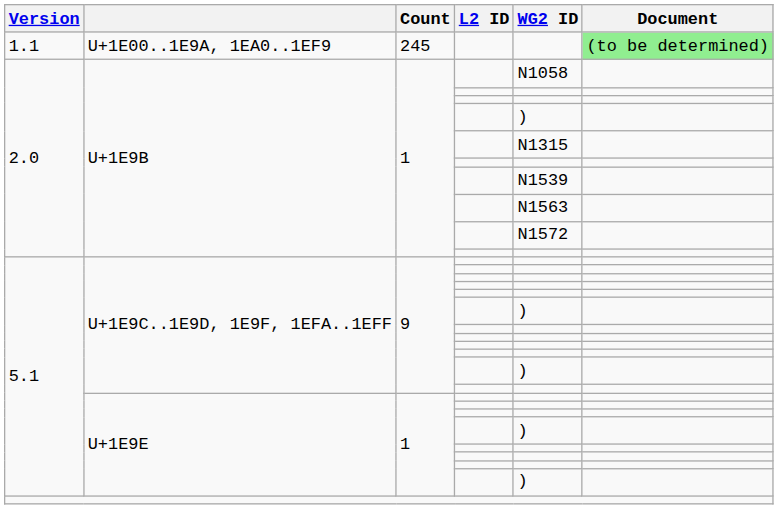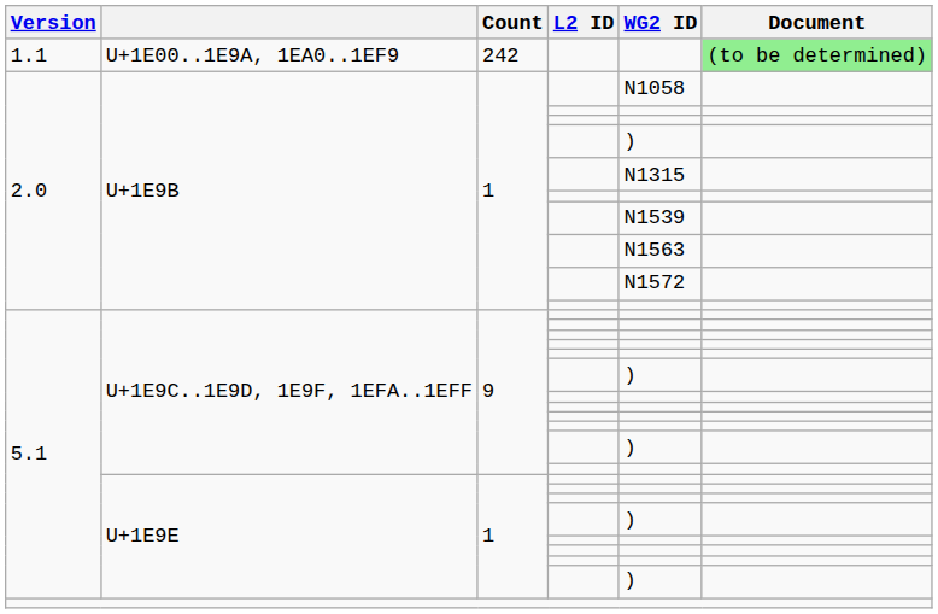U+1E00..1E9A, 1EA0..1EF9 | Count: 245 -> 242
